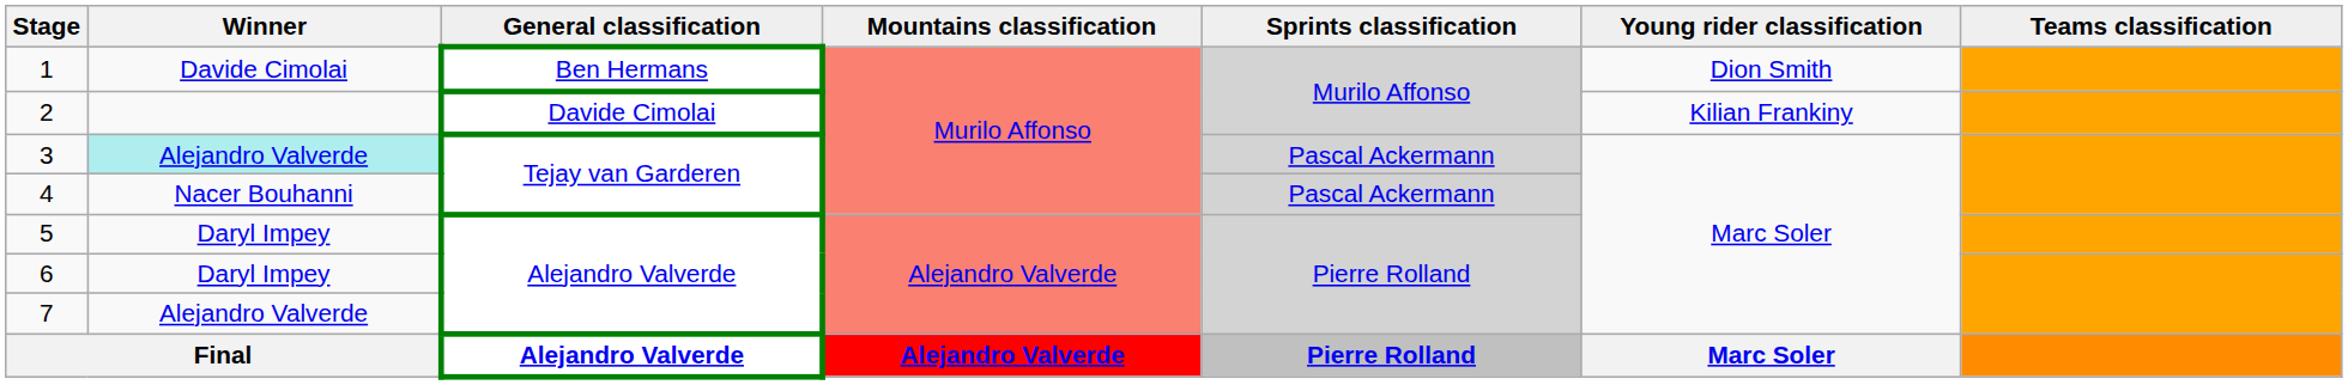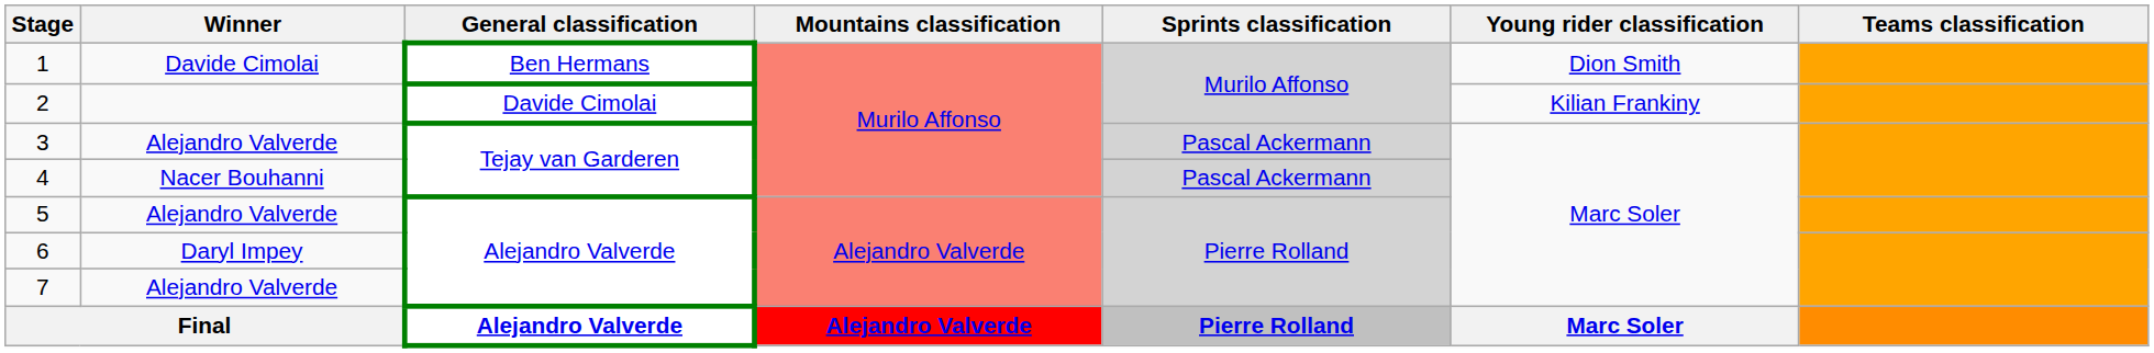3 | Winner: paleturquoise background -> no background
5 | Winner: Daryl Impey -> Alejandro Valverde
